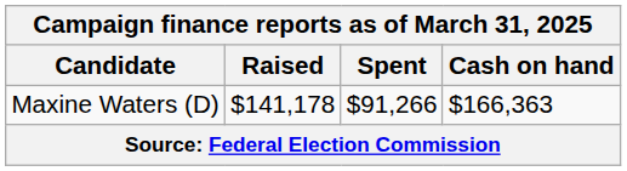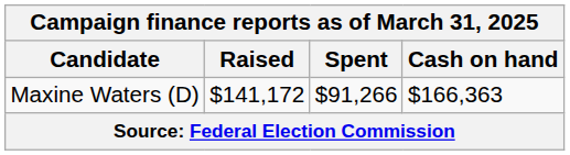Maxine Waters (D) | Raised: $141,178 -> $141,172
